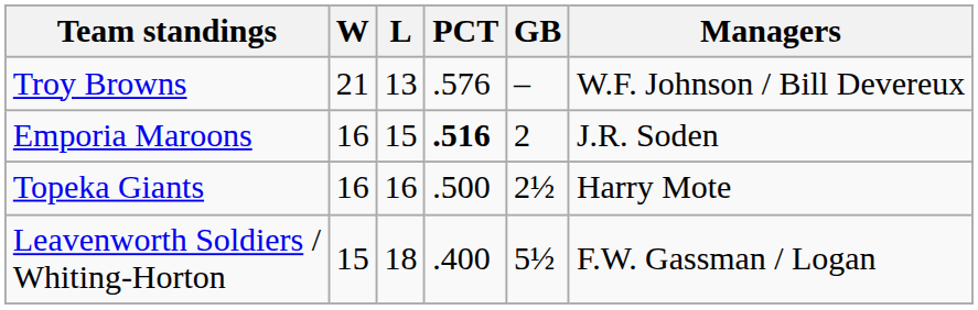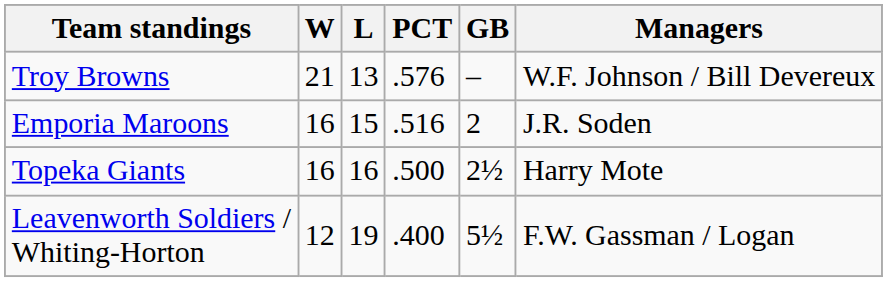Emporia Maroons | PCT: bold -> normal
Leavenworth Soldiers / Whiting-Horton | W: 15 -> 12
Leavenworth Soldiers / Whiting-Horton | L: 18 -> 19
